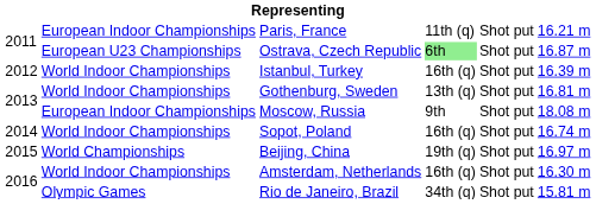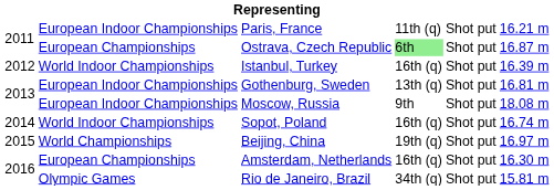Ostrava, Czech Republic | column 2: European U23 Championships -> European Championships
Gothenburg, Sweden | column 2: World Indoor Championships -> European Indoor Championships
Amsterdam, Netherlands | column 2: World Indoor Championships -> European Championships
